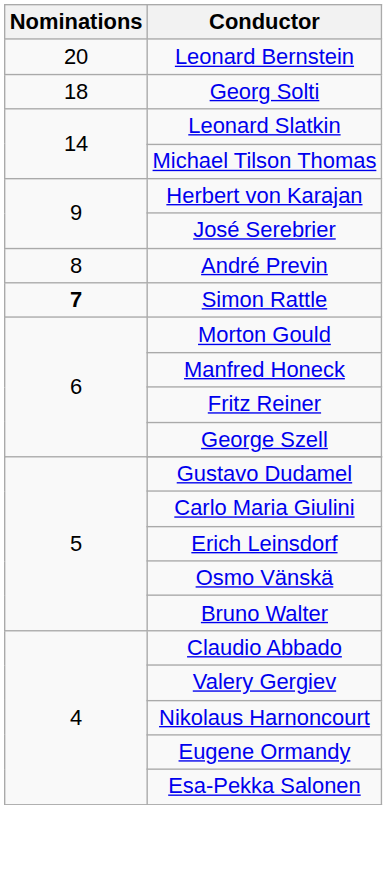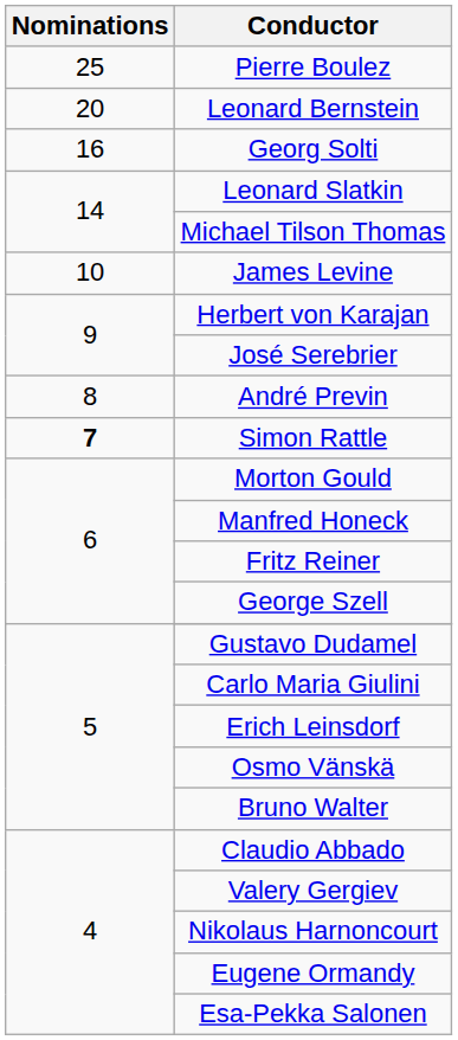+ row: 25 | Pierre Boulez
Georg Solti | Nominations: 18 -> 16
+ row: 10 | James Levine
